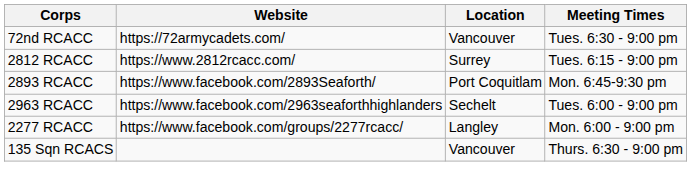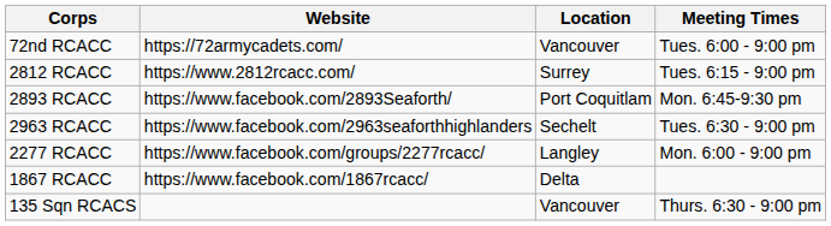72nd RCACC | Meeting Times: Tues. 6:30 - 9:00 pm -> Tues. 6:00 - 9:00 pm
2963 RCACC | Meeting Times: Tues. 6:00 - 9:00 pm -> Tues. 6:30 - 9:00 pm
+ row: 1867 RCACC | https://www.facebook.com/1867rcacc/ | Delta
